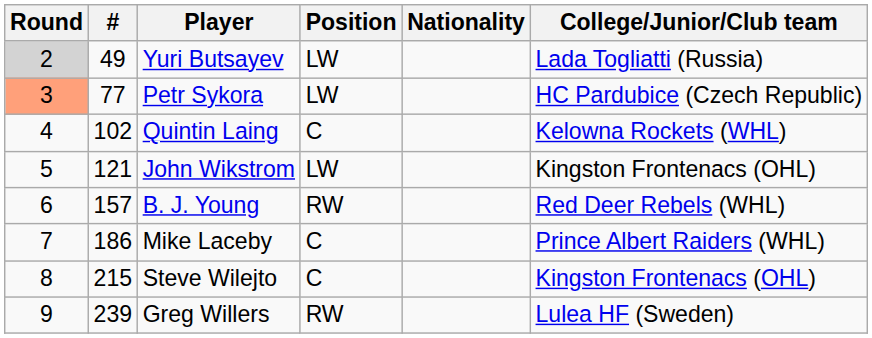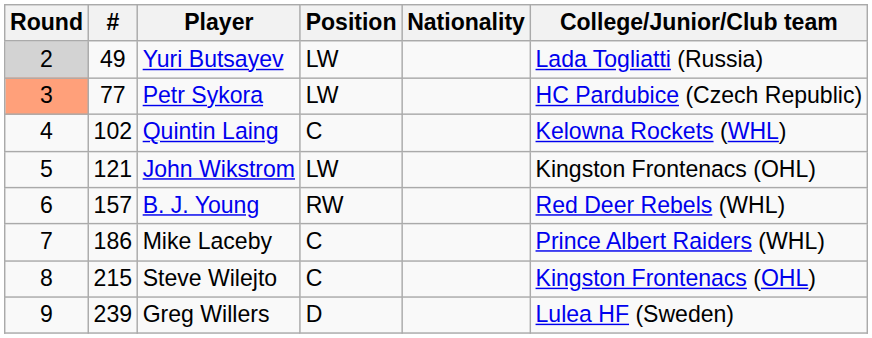Greg Willers | Position: RW -> D
